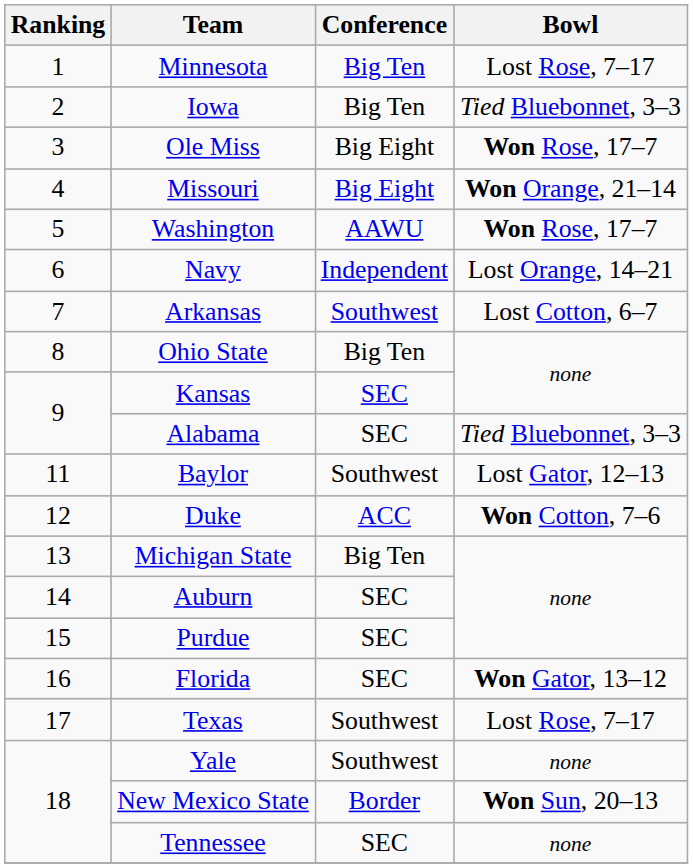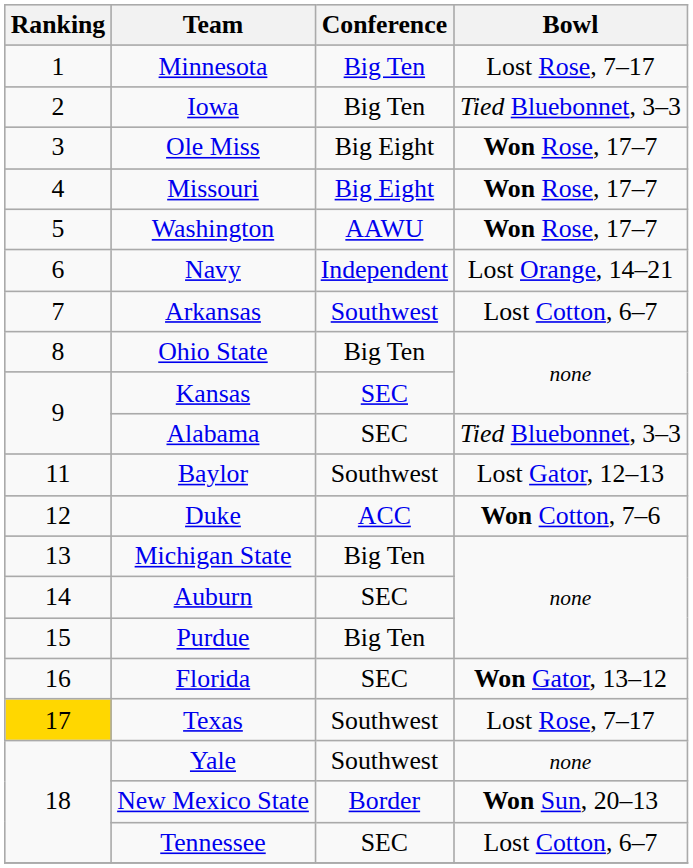Missouri | Bowl: Won Orange, 21–14 -> Won Rose, 17–7
Purdue | Conference: SEC -> Big Ten
Texas | Ranking: no background -> gold background
Tennessee | Bowl: none -> Lost Cotton, 6–7
